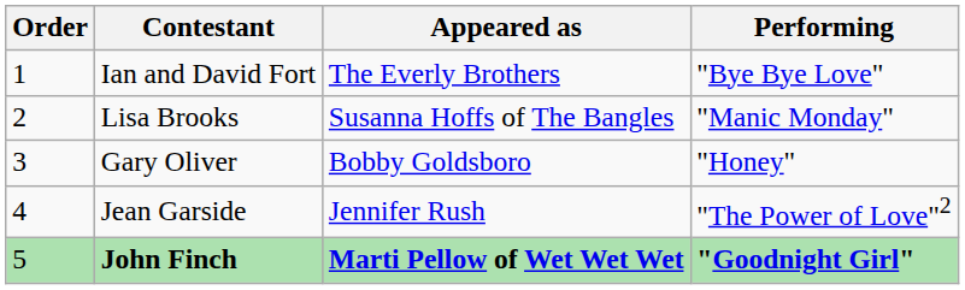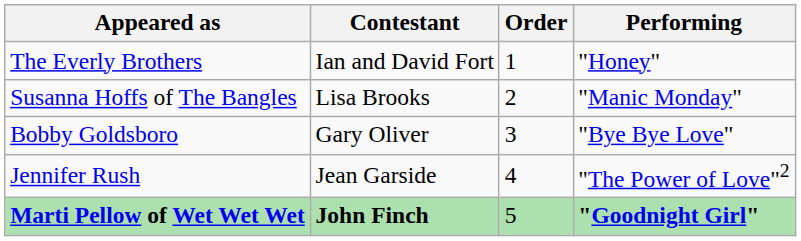columns swapped: Order <-> Appeared as
Ian and David Fort | Performing: "Bye Bye Love" -> "Honey"
Gary Oliver | Performing: "Honey" -> "Bye Bye Love"
